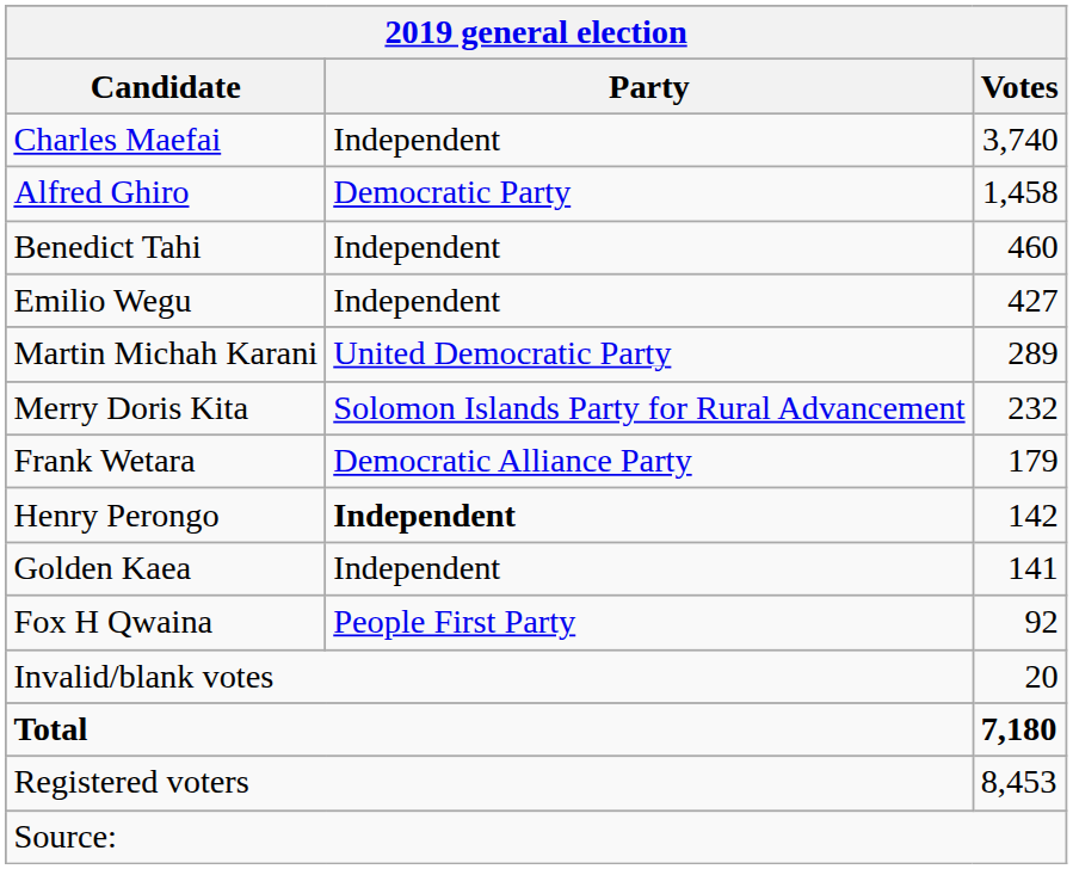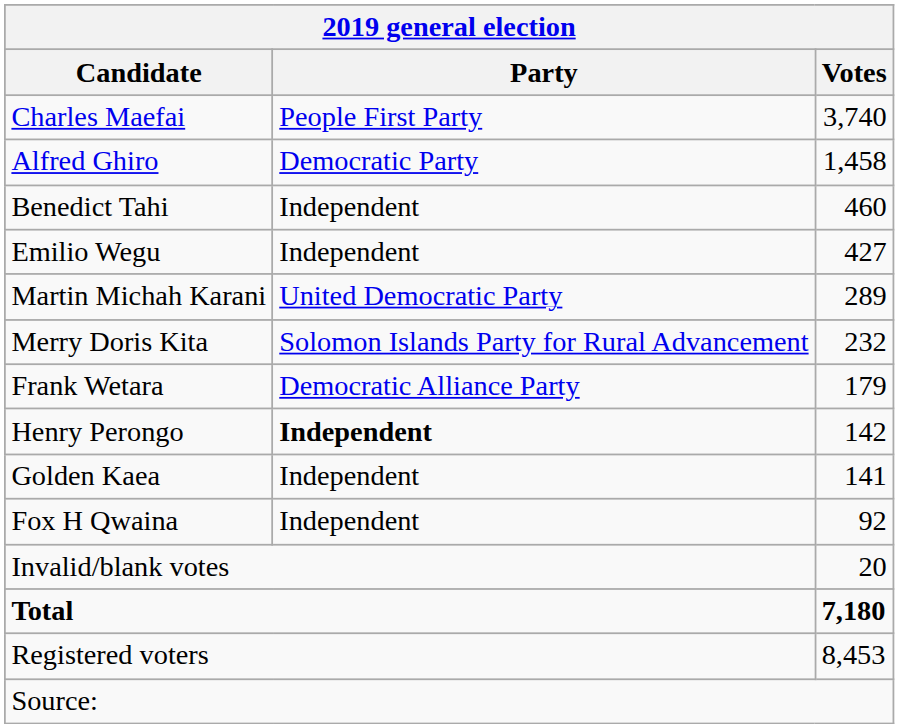Charles Maefai | Party: Independent -> People First Party
Fox H Qwaina | Party: People First Party -> Independent
